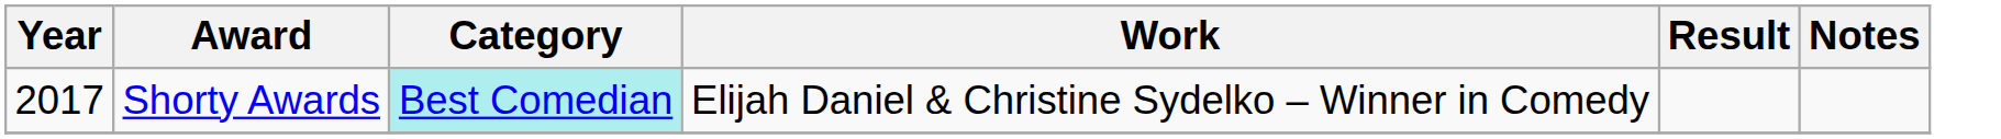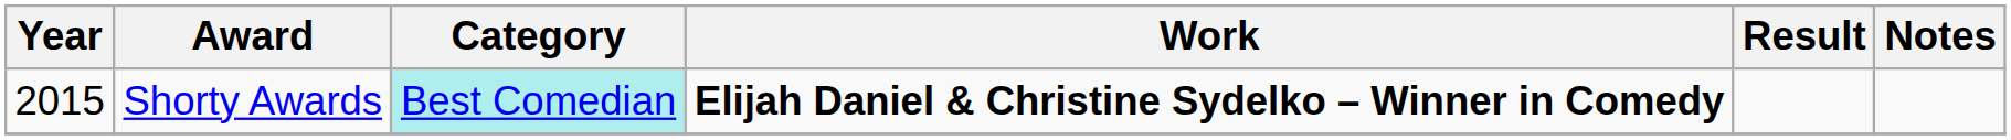Shorty Awards | Year: 2017 -> 2015
Shorty Awards | Work: normal -> bold
